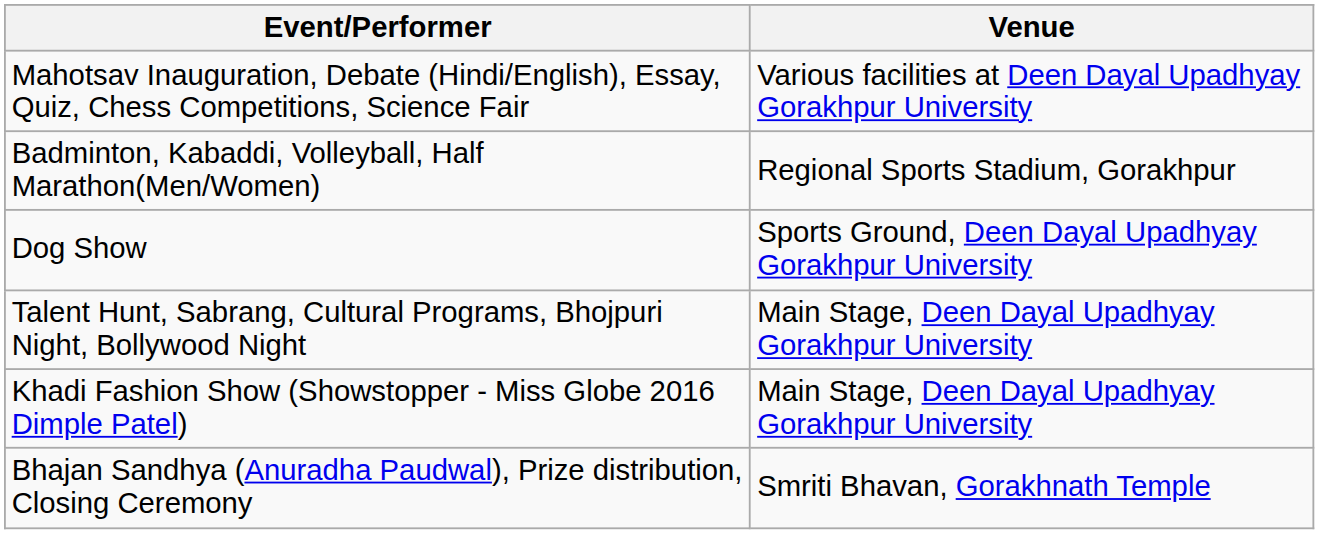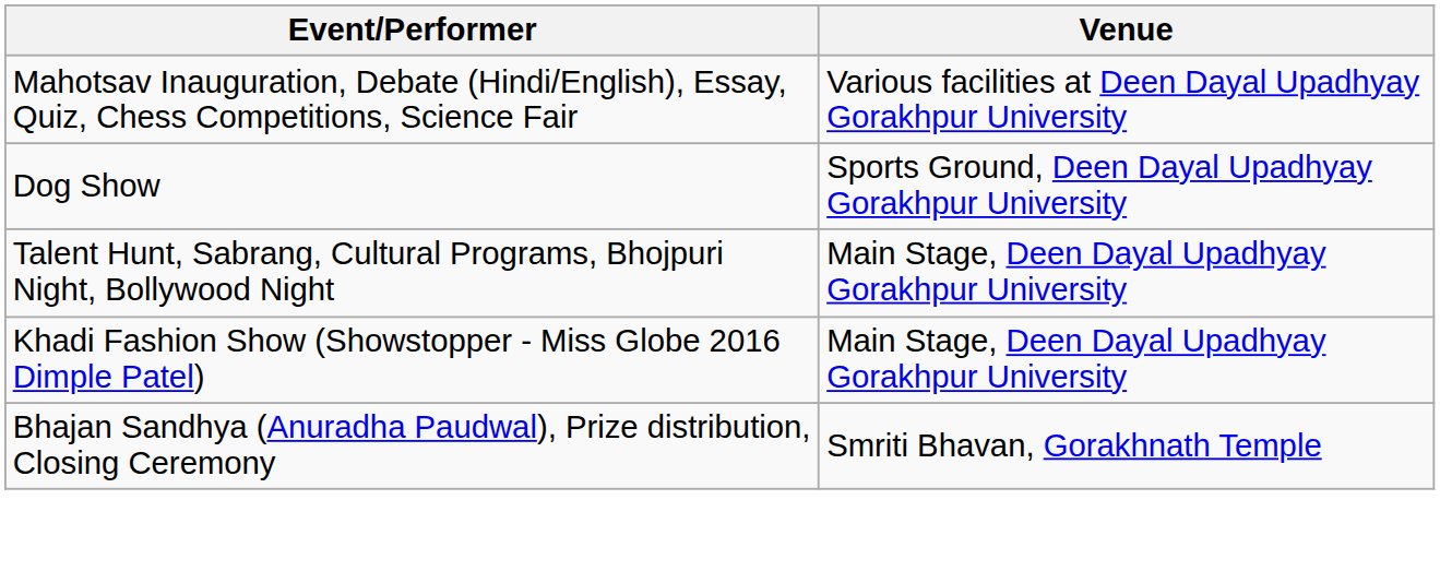- row: Badminton, Kabaddi, Volleyball, Half Marathon(Men/Women) | Regional Sports Stadium, Gorakhpur
